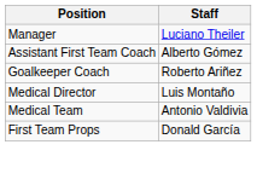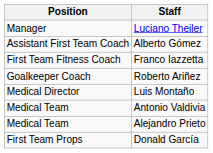+ row: First Team Fitness Coach | Franco Iazzetta
+ row: Medical Team | Alejandro Prieto
